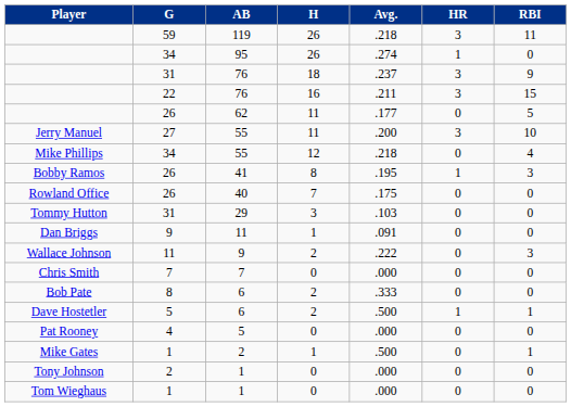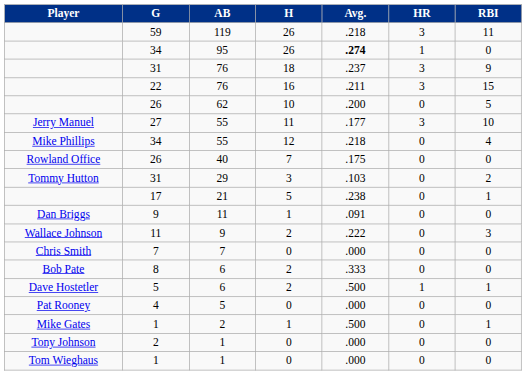95 | Avg.: normal -> bold
62 | H: 11 -> 10
62 | Avg.: .177 -> .200
27 / 55 | Avg.: .200 -> .177
- row: Bobby Ramos | 26 | 41 | 8 | .195 | 1 | 3
29 | RBI: 0 -> 2
+ row: 17 | 21 | 5 | .238 | 0 | 1
